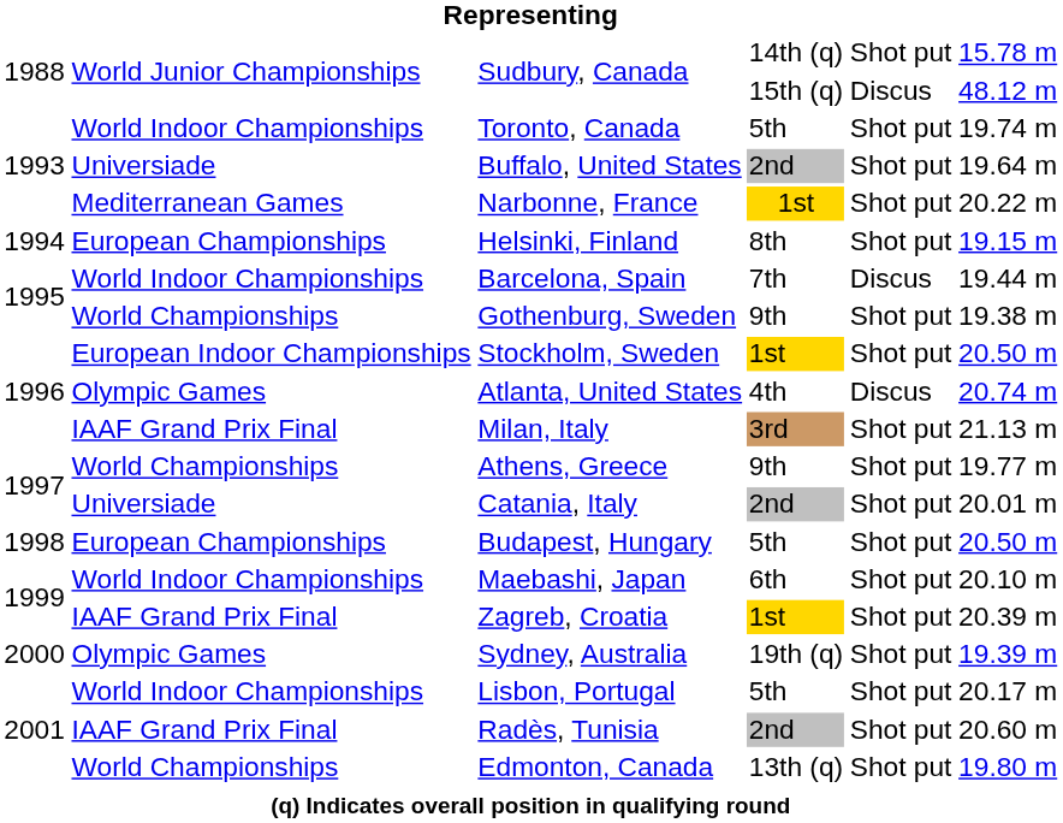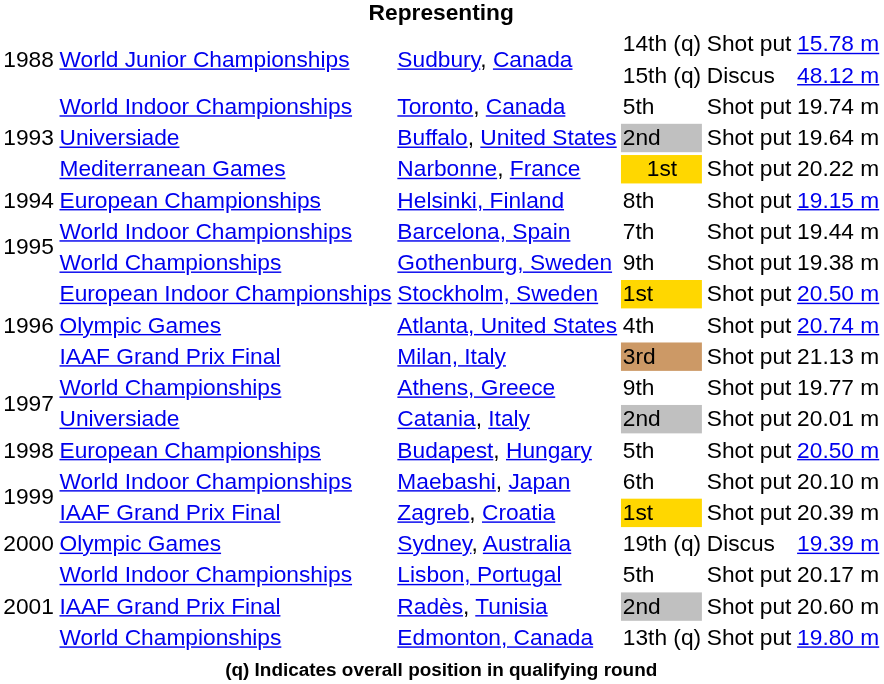Barcelona, Spain | column 5: Discus -> Shot put
Atlanta, United States | column 5: Discus -> Shot put
Sydney, Australia | column 5: Shot put -> Discus
